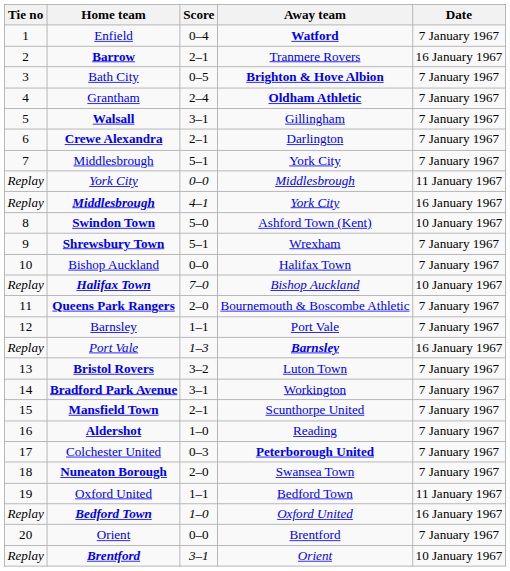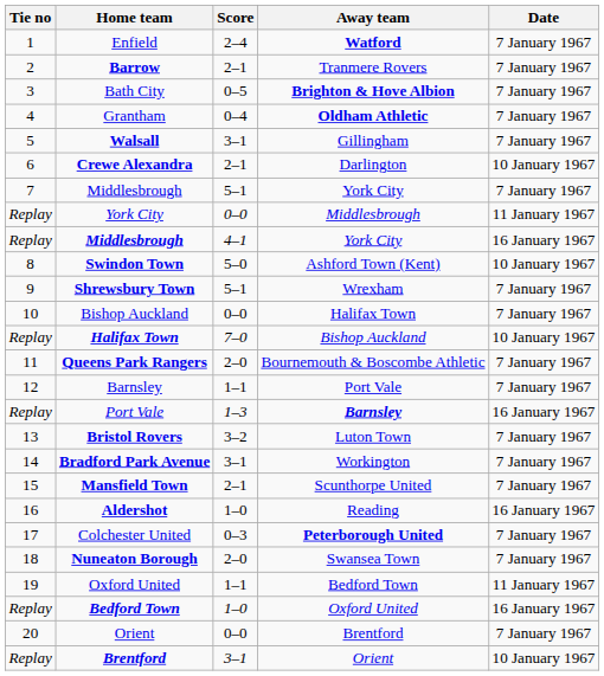Enfield | Score: 0–4 -> 2–4
Barrow | Date: 16 January 1967 -> 7 January 1967
Grantham | Score: 2–4 -> 0–4
Crewe Alexandra | Date: 7 January 1967 -> 10 January 1967
Aldershot | Date: 7 January 1967 -> 16 January 1967
